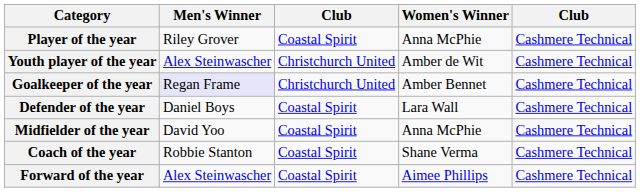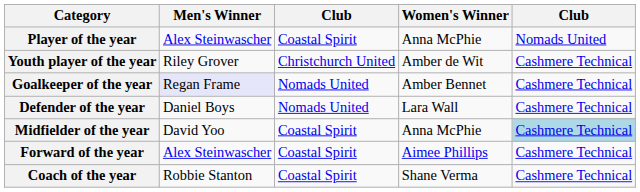Player of the year | Men's Winner: Riley Grover -> Alex Steinwascher
Player of the year | column 5: Cashmere Technical -> Nomads United
Youth player of the year | Men's Winner: Alex Steinwascher -> Riley Grover
Goalkeeper of the year | column 3: Christchurch United -> Nomads United
Defender of the year | column 3: Coastal Spirit -> Nomads United
Midfielder of the year | column 5: no background -> lightblue background
rows swapped: Forward of the year <-> Coach of the year
